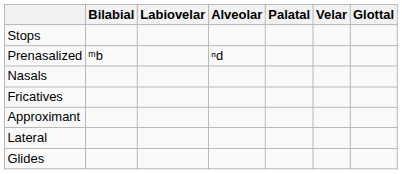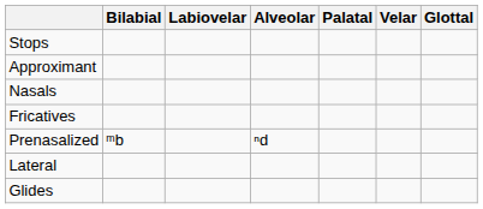rows swapped: Prenasalized <-> Approximant
